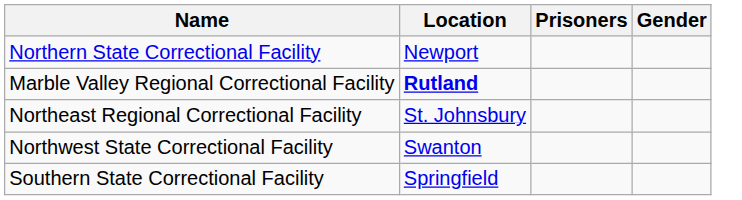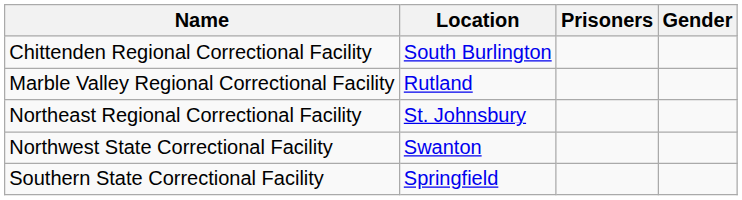- row: Northern State Correctional Facility | Newport
+ row: Chittenden Regional Correctional Facility | South Burlington
Marble Valley Regional Correctional Facility | Location: bold -> normal
